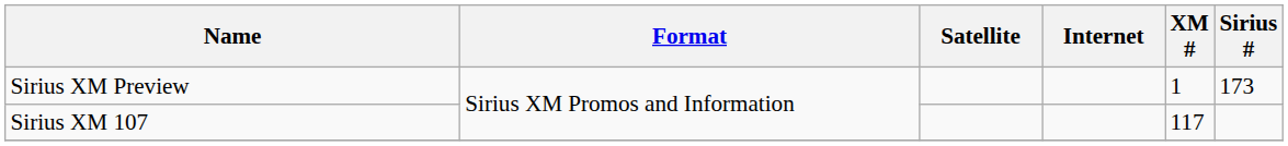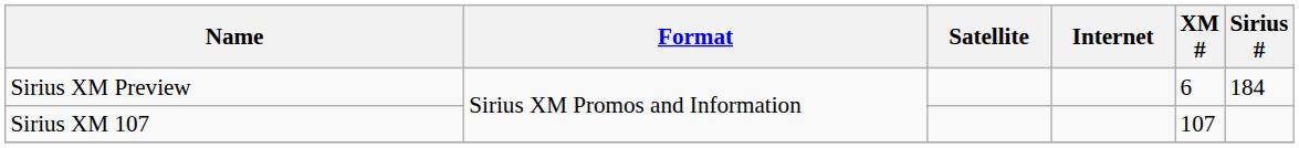Sirius XM Preview | XM #: 1 -> 6
Sirius XM Preview | Sirius #: 173 -> 184
Sirius XM 107 | XM #: 117 -> 107
